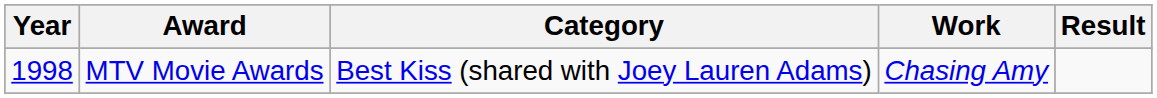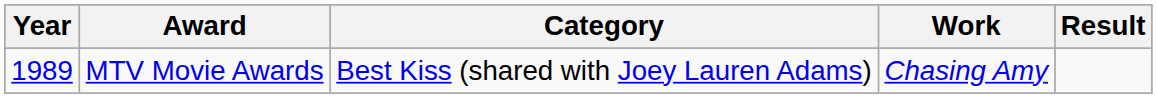MTV Movie Awards | Year: 1998 -> 1989
